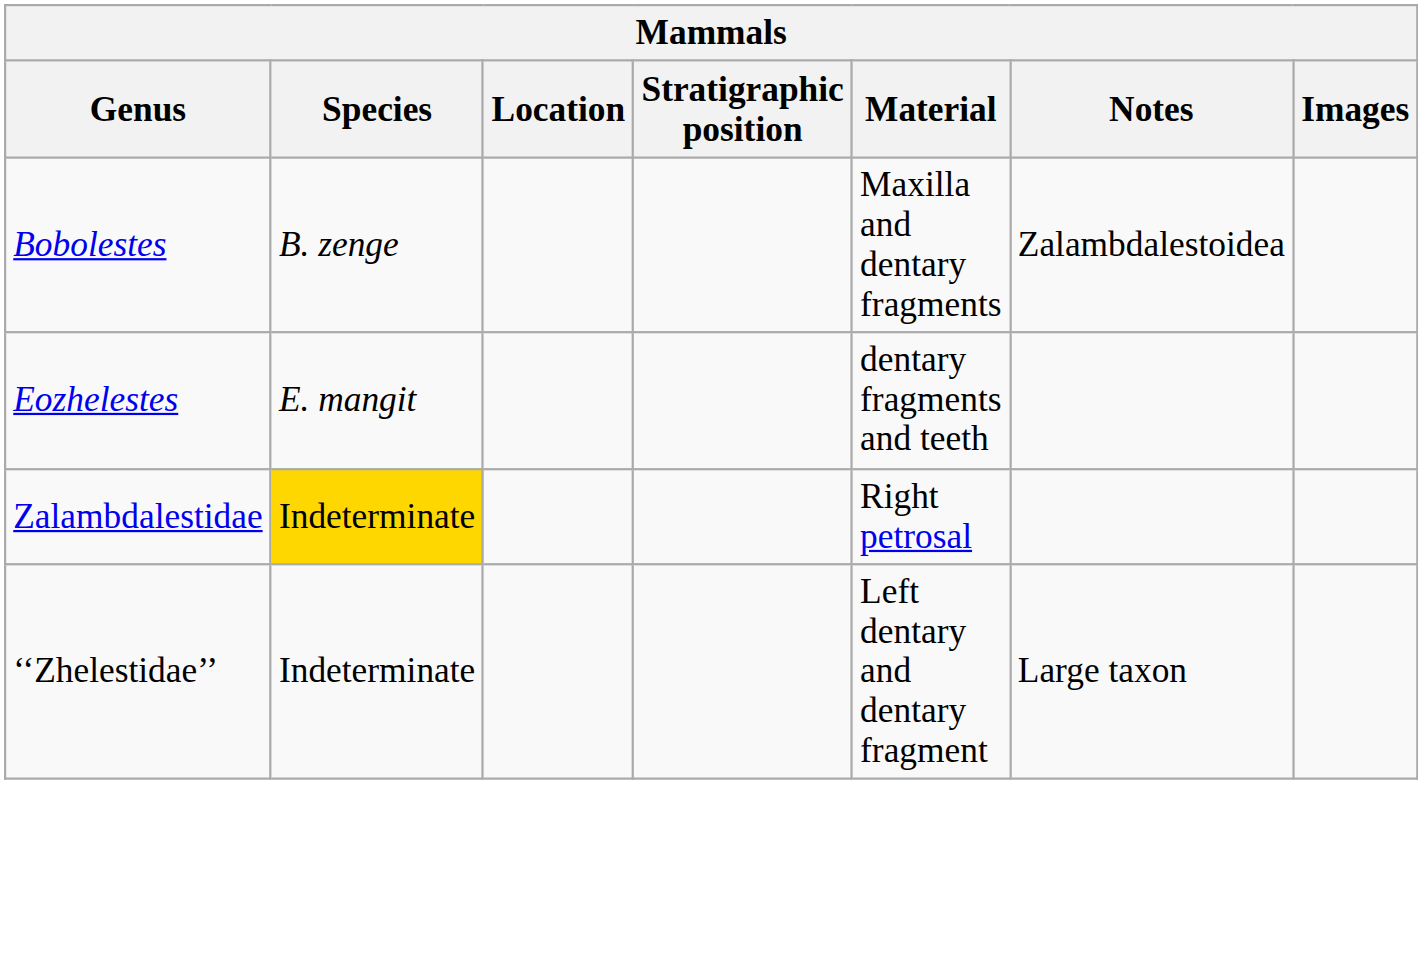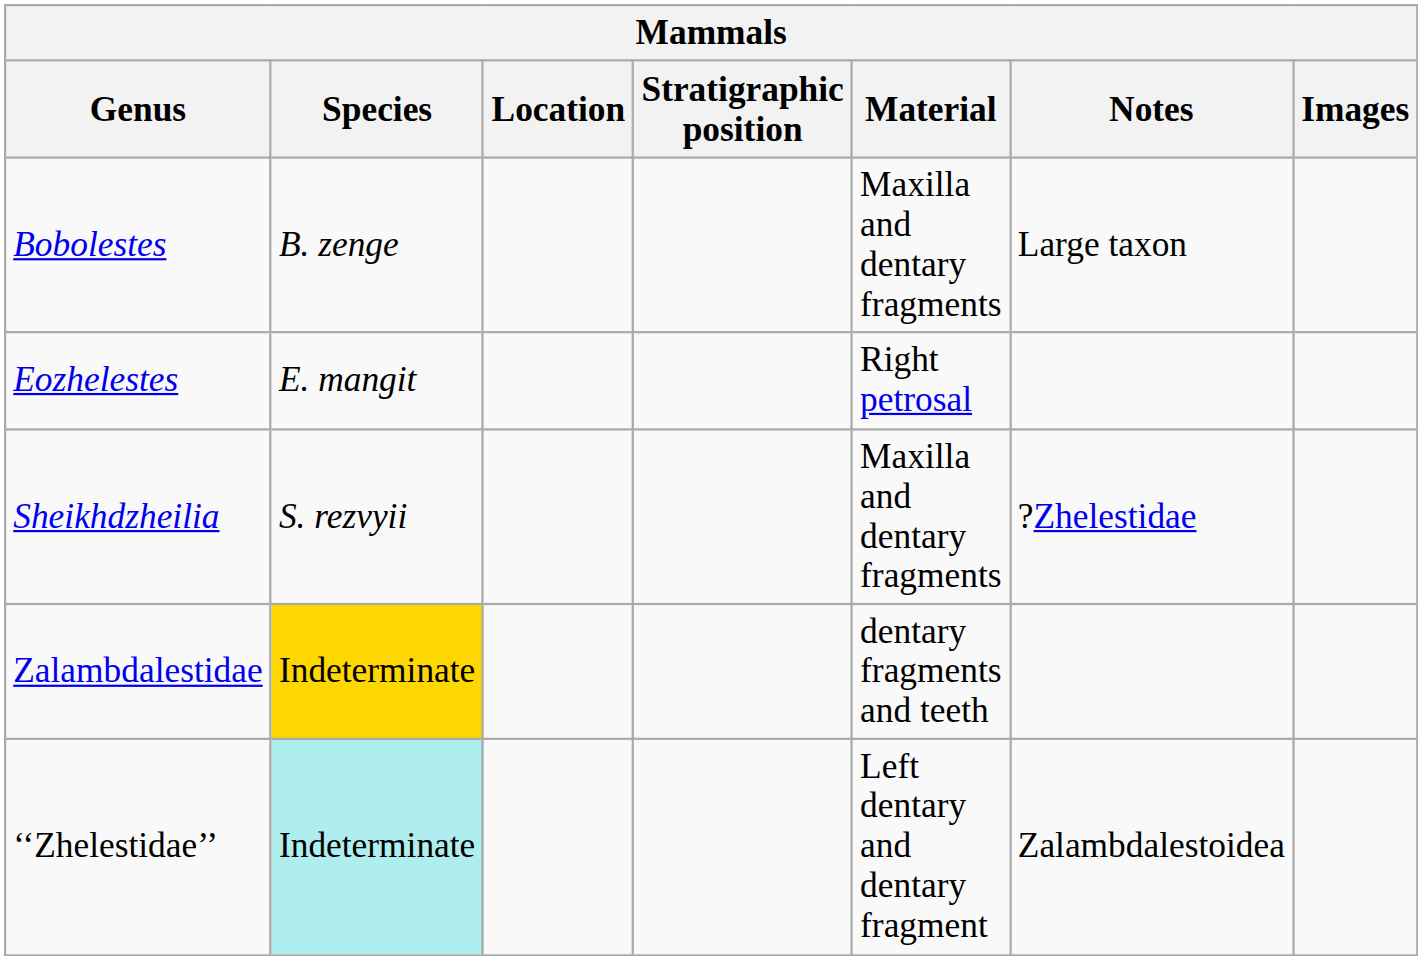Bobolestes | Notes: Zalambdalestoidea -> Large taxon
Eozhelestes | Material: dentary fragments and teeth -> Right petrosal
+ row: Sheikhdzheilia | S. rezvyii | Maxilla and dentary fragments | ?Zhelestidae
Zalambdalestidae | Material: Right petrosal -> dentary fragments and teeth
‘‘Zhelestidae’’ | Species: no background -> paleturquoise background
‘‘Zhelestidae’’ | Notes: Large taxon -> Zalambdalestoidea
